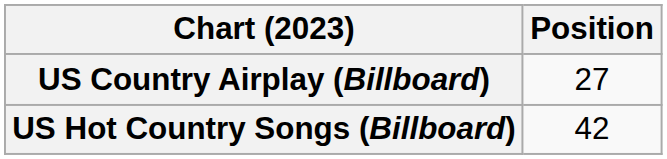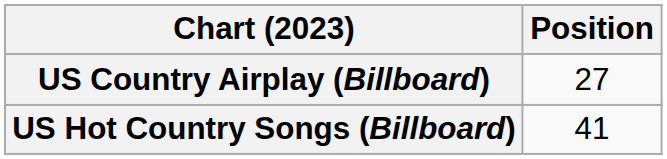US Hot Country Songs (Billboard) | Position: 42 -> 41
